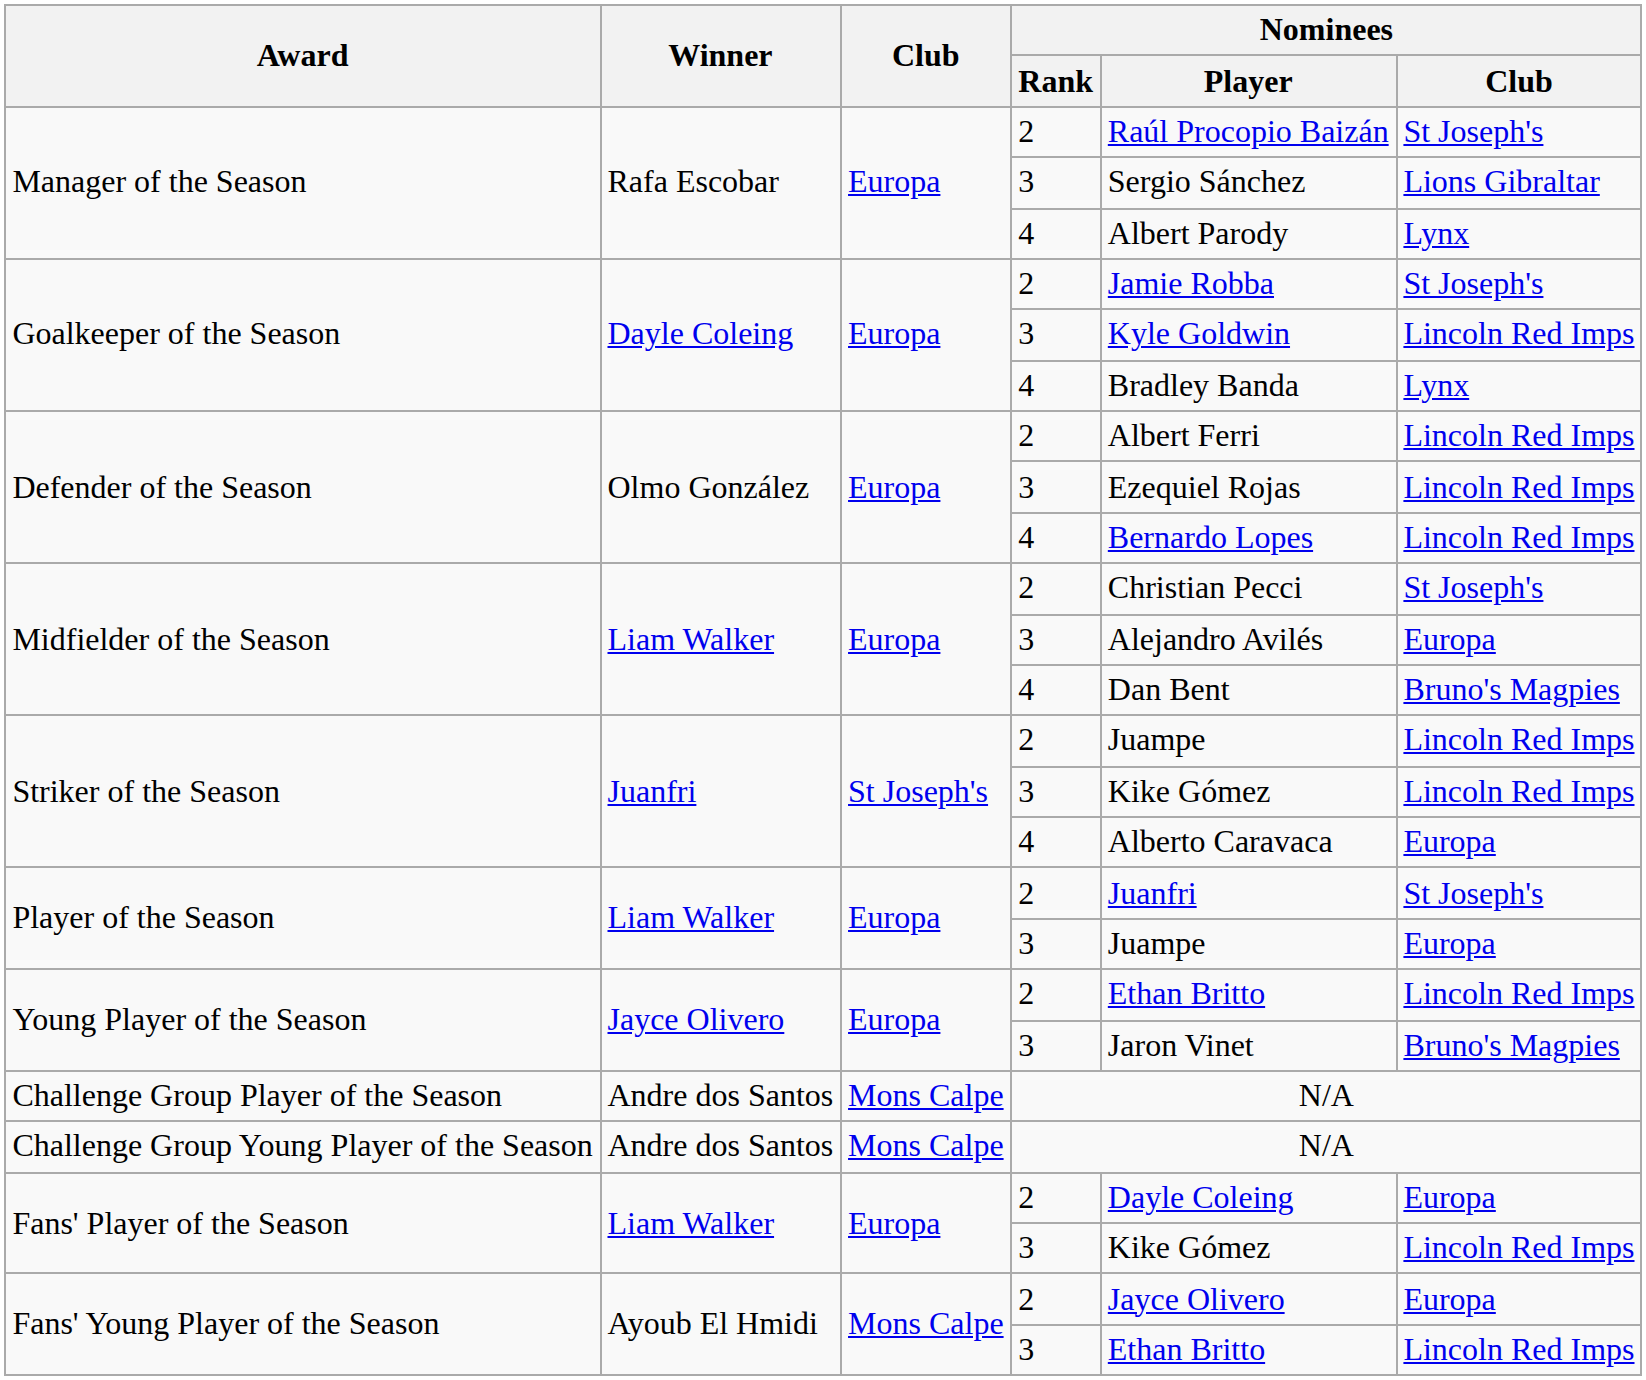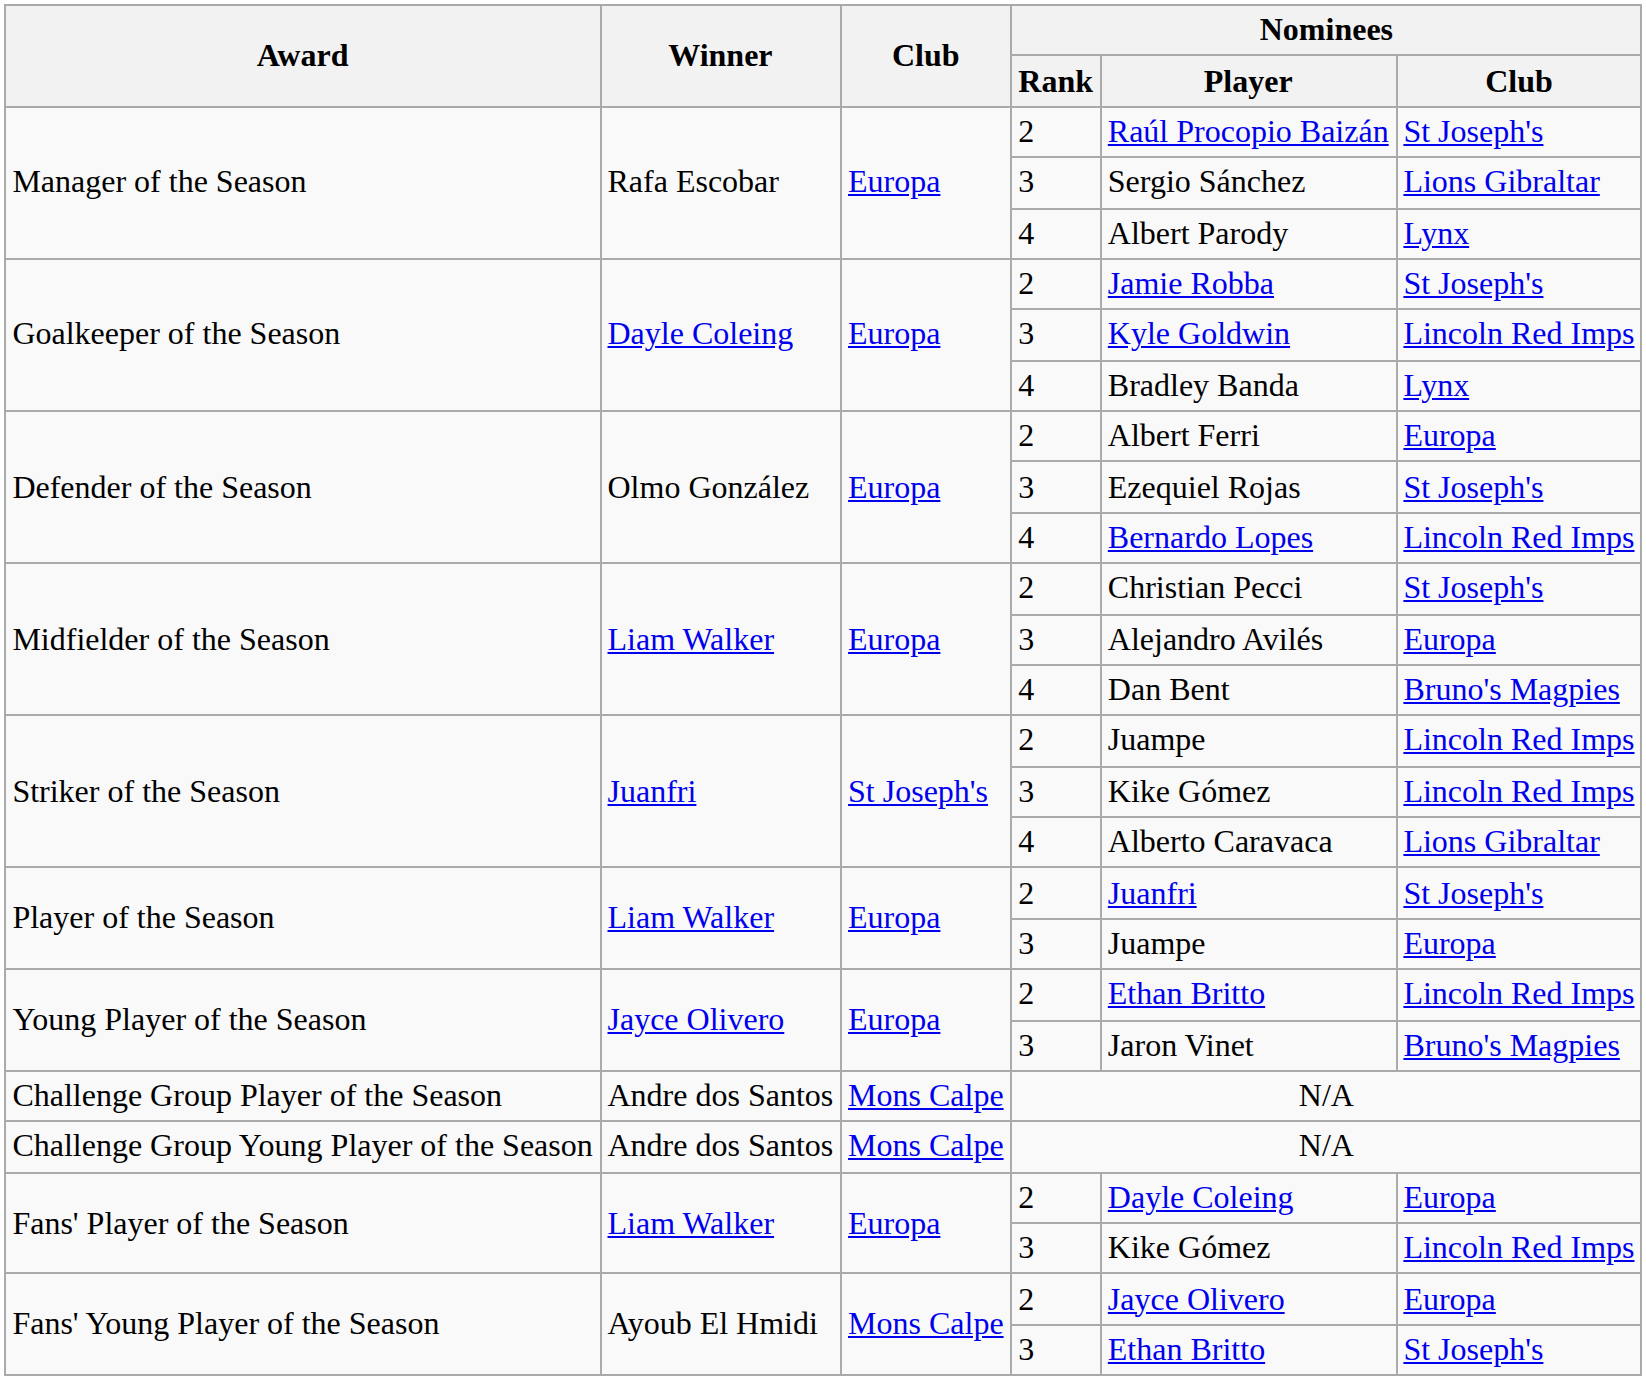Defender of the Season / 2 | Nominees / Club: Lincoln Red Imps -> Europa
Defender of the Season / 3 | Nominees / Club: Lincoln Red Imps -> St Joseph's
Striker of the Season / 4 | Nominees / Club: Europa -> Lions Gibraltar
Fans' Young Player of the Season / 3 | Nominees / Club: Lincoln Red Imps -> St Joseph's
